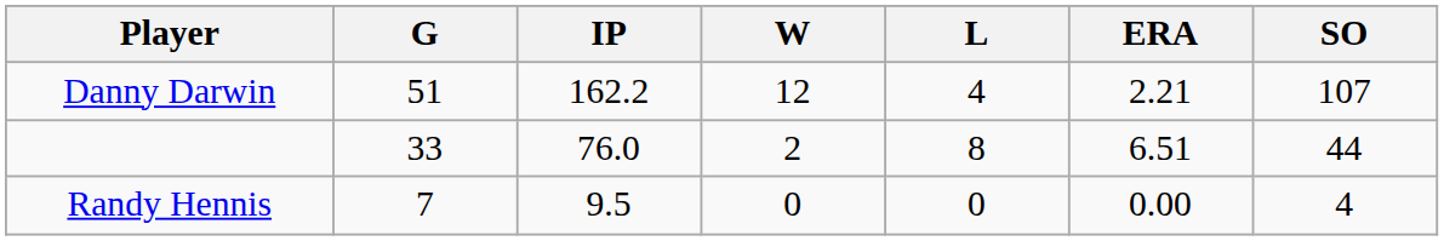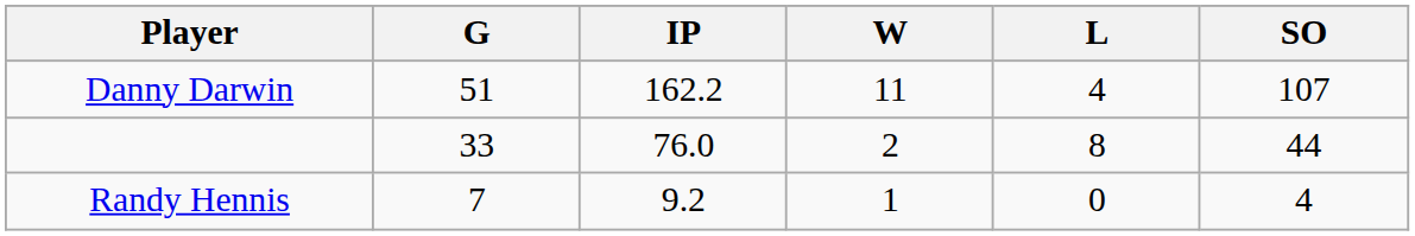- column: ERA | 2.21 | 6.51 | 0.00
Danny Darwin | W: 12 -> 11
Randy Hennis | IP: 9.5 -> 9.2
Randy Hennis | W: 0 -> 1
